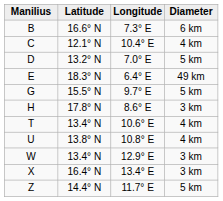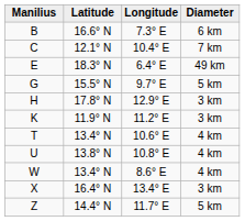C | Diameter: 4 km -> 7 km
- row: D | 13.2° N | 7.0° E | 5 km
H | Longitude: 8.6° E -> 12.9° E
+ row: K | 11.9° N | 11.2° E | 3 km
W | Longitude: 12.9° E -> 8.6° E
W | Diameter: 3 km -> 4 km
